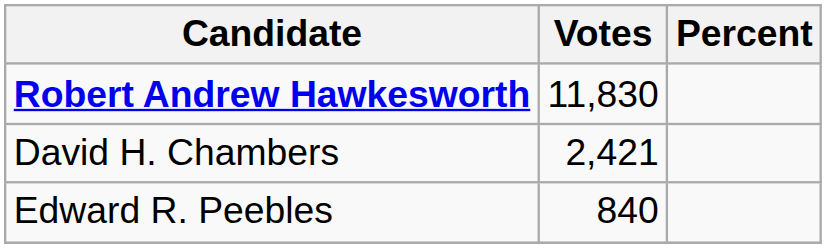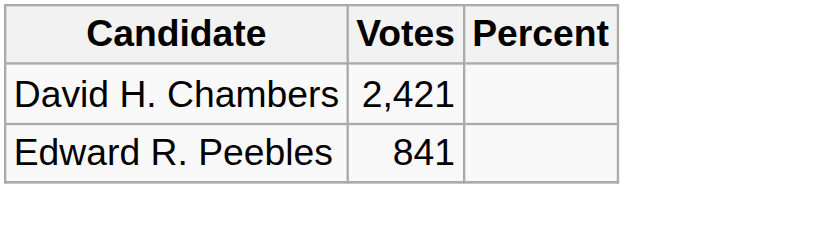- row: Robert Andrew Hawkesworth | 11,830
Edward R. Peebles | Votes: 840 -> 841
